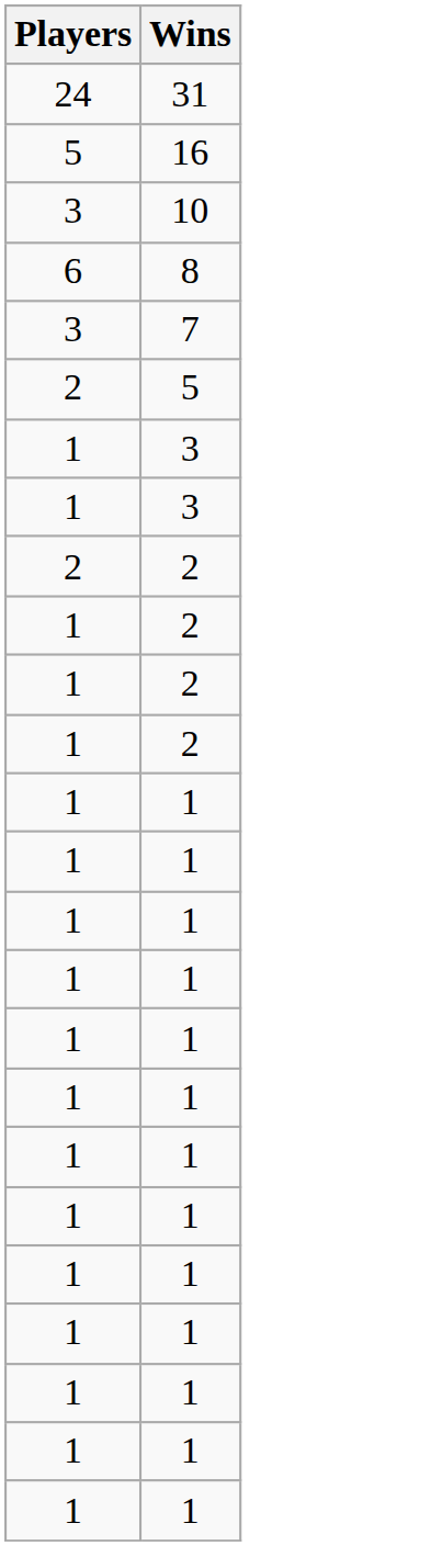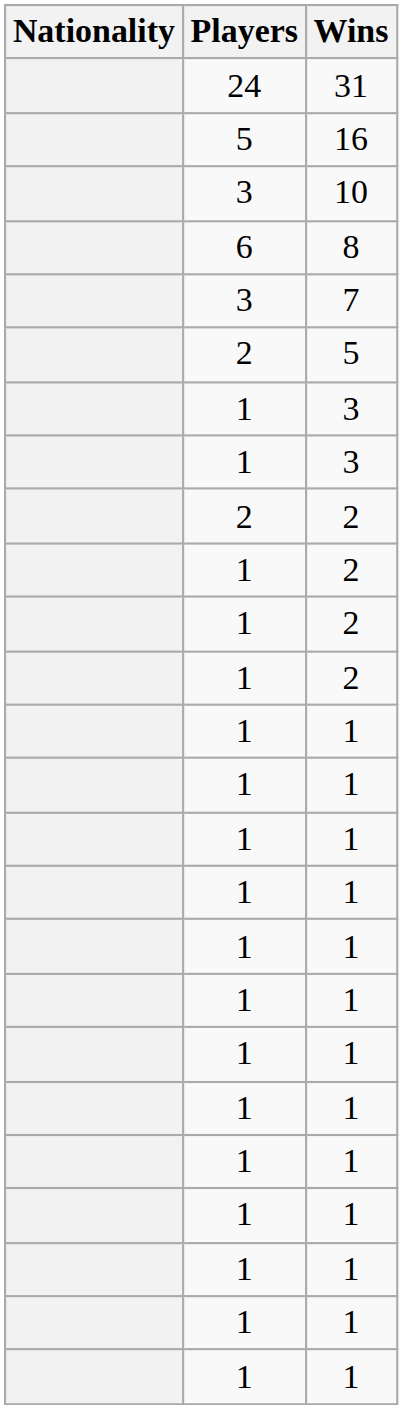+ column: Nationality
